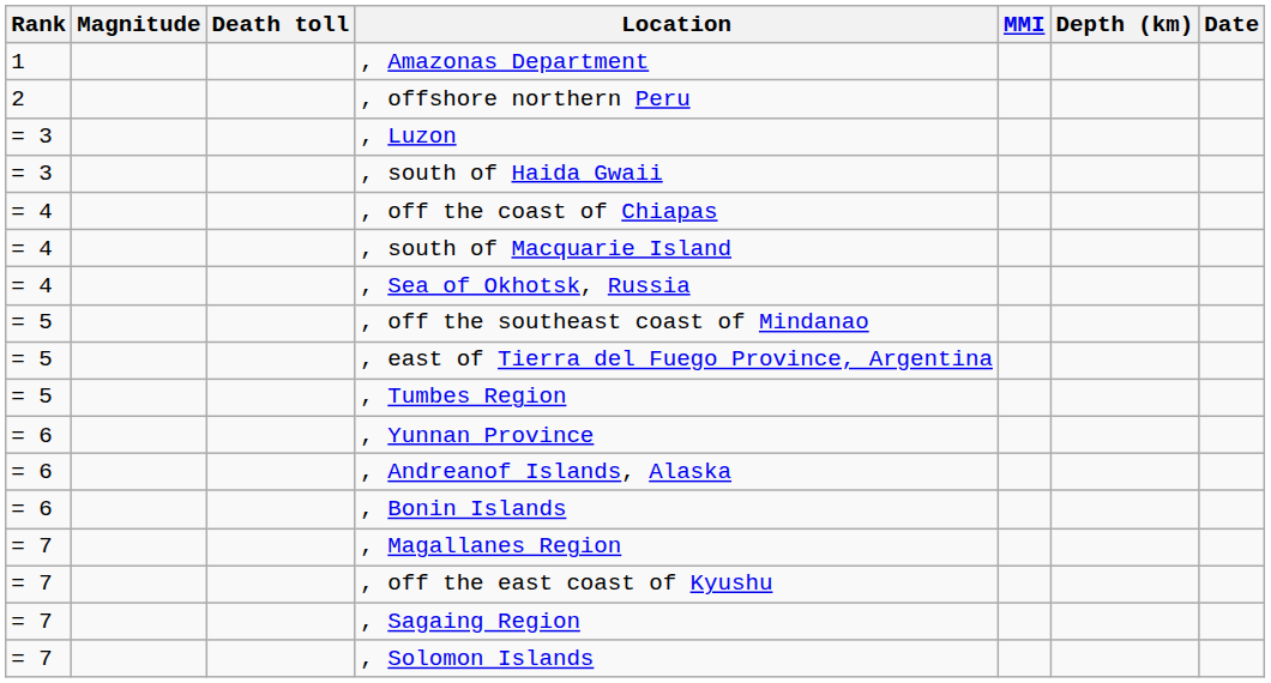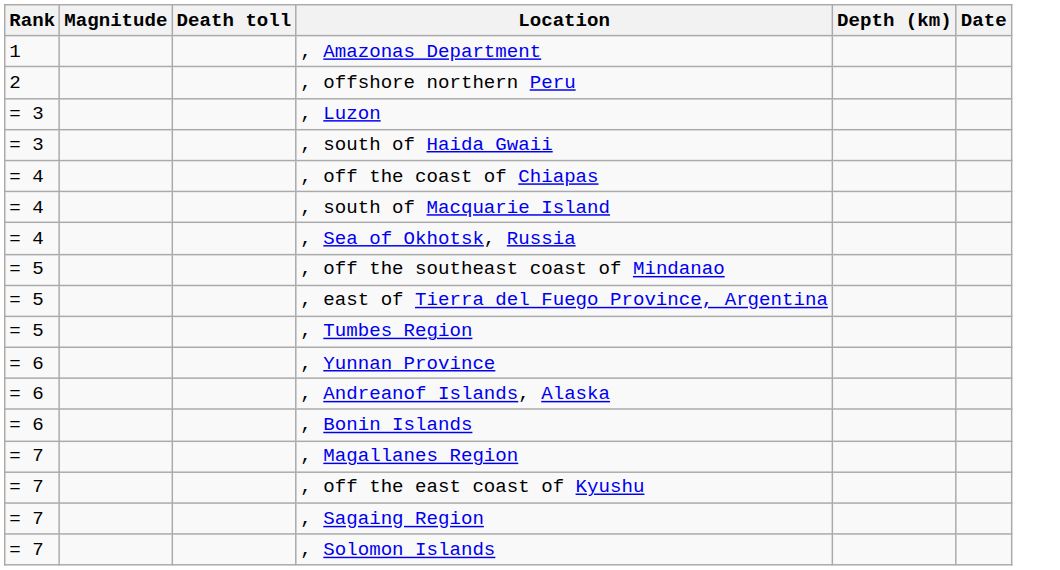- column: MMI
